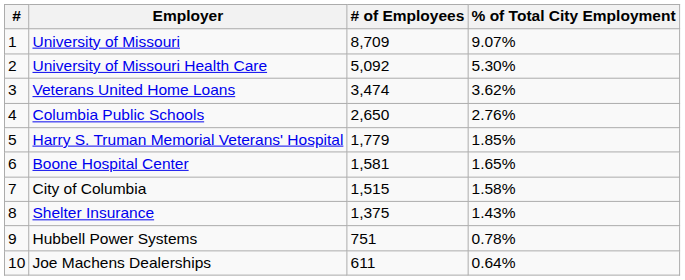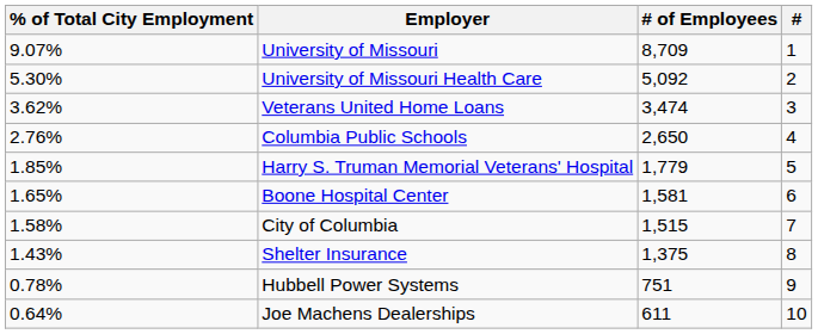columns swapped: # <-> % of Total City Employment
